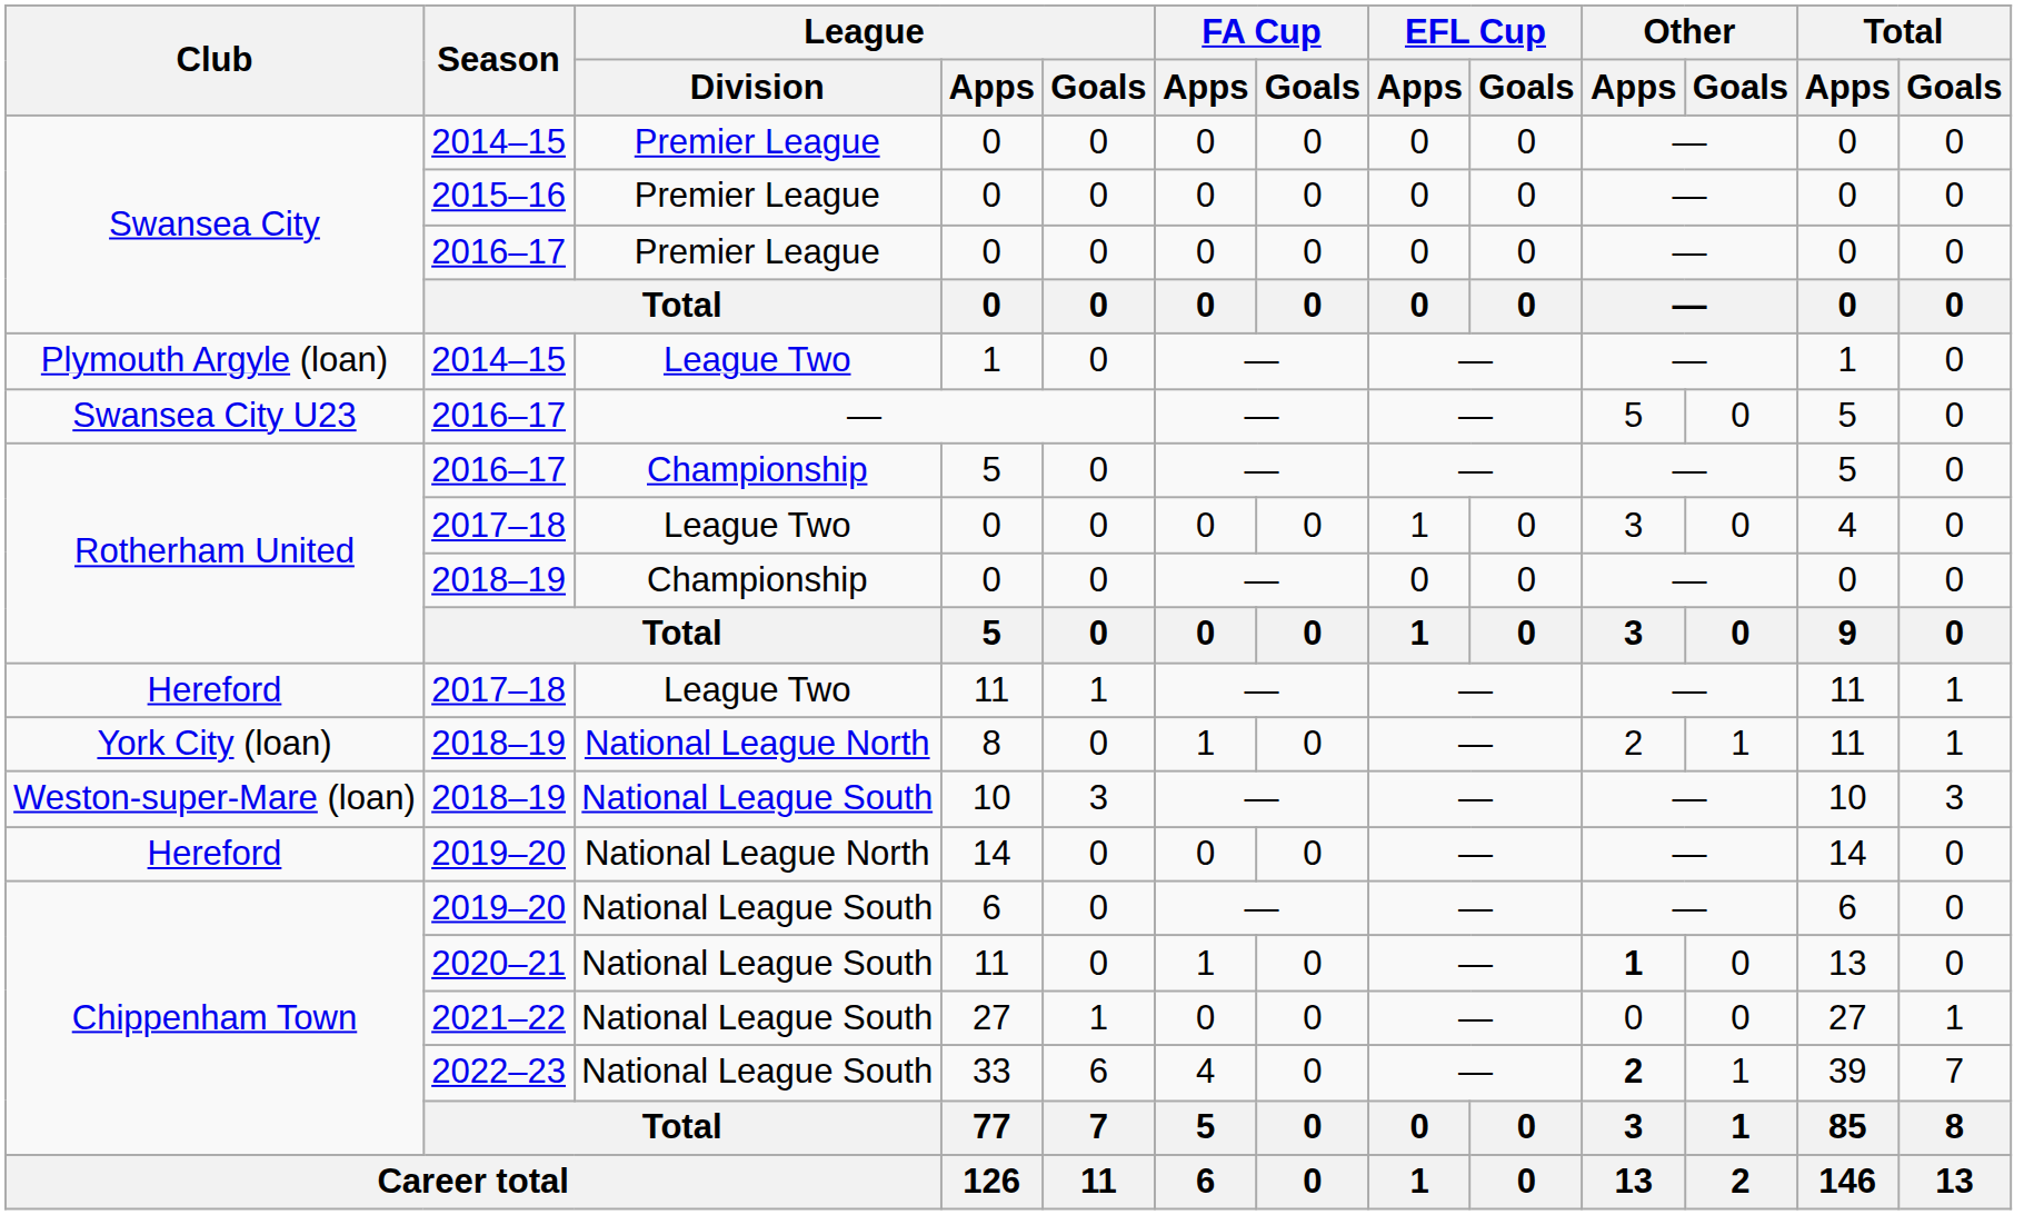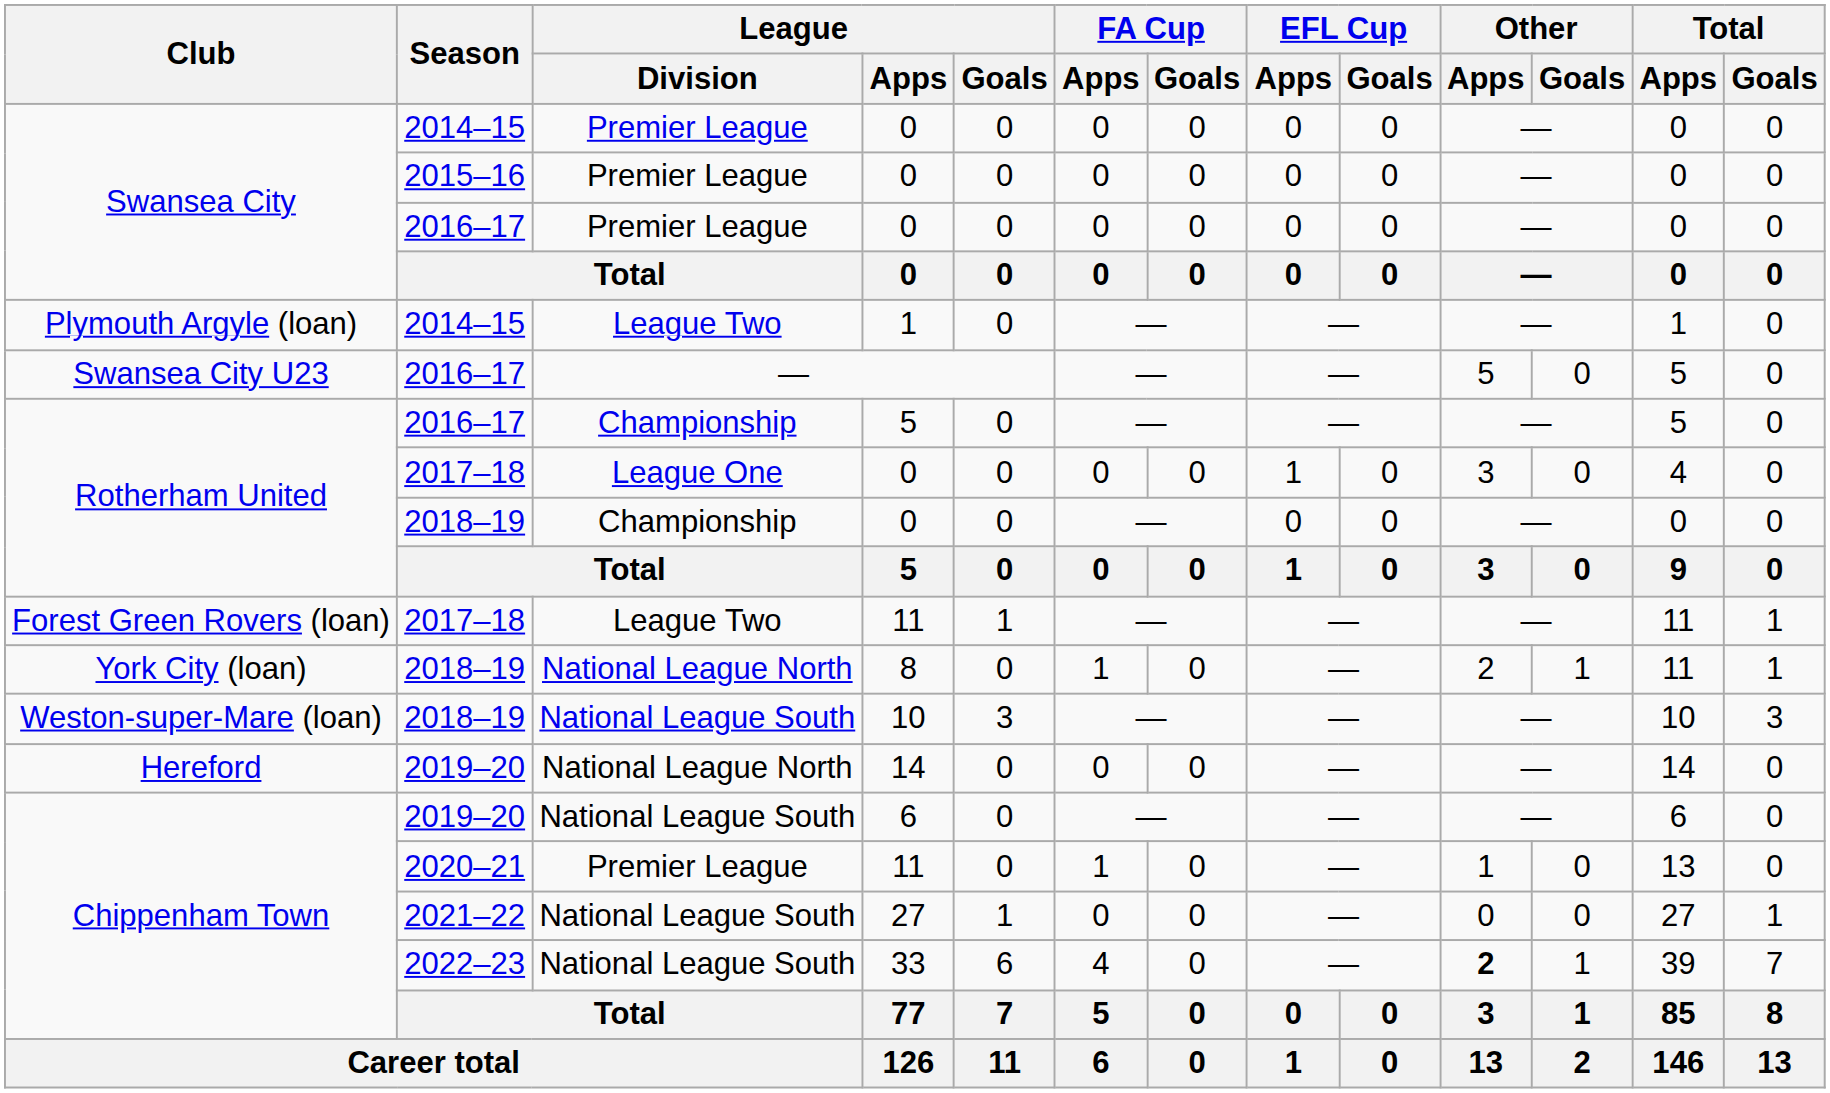2017–18 / 0 | League / Division: League Two -> League One
2017–18 / 11 | Club: Hereford -> Forest Green Rovers (loan)
2020–21 / 11 | League / Division: National League South -> Premier League
2020–21 / 11 | Other / Apps: bold -> normal
